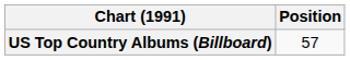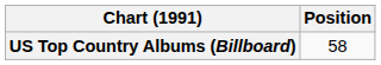US Top Country Albums (Billboard) | Position: 57 -> 58
